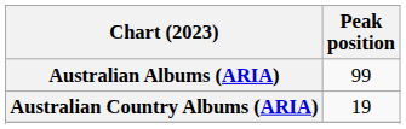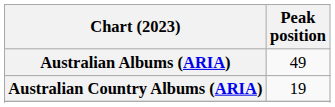Australian Albums (ARIA) | Peak position: 99 -> 49
